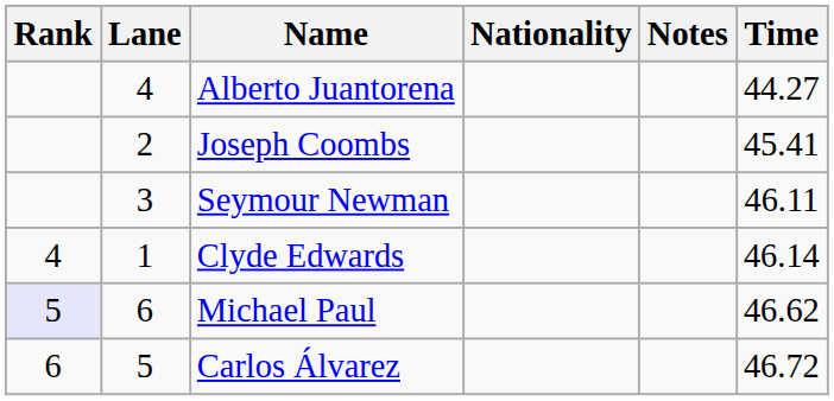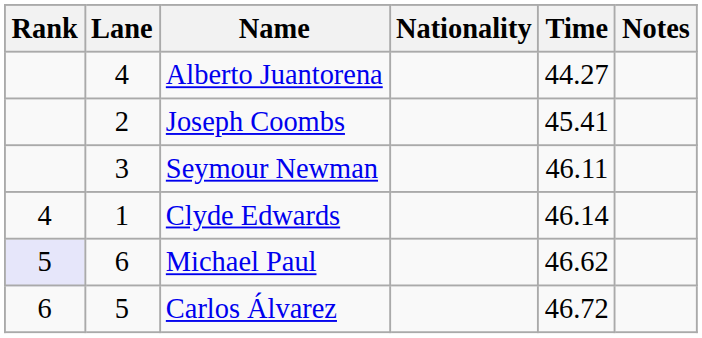columns swapped: Time <-> Notes
